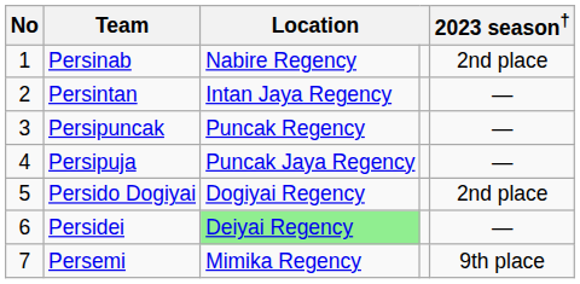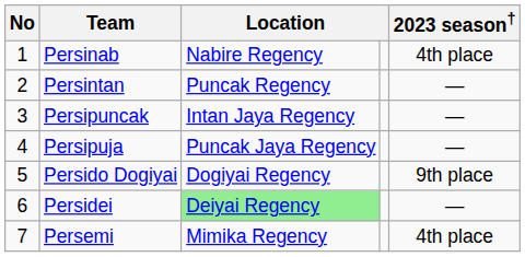Persinab | 2023 season†: 2nd place -> 4th place
Persintan | column 3: Intan Jaya Regency -> Puncak Regency
Persipuncak | column 3: Puncak Regency -> Intan Jaya Regency
Persido Dogiyai | 2023 season†: 2nd place -> 9th place
Persemi | 2023 season†: 9th place -> 4th place
